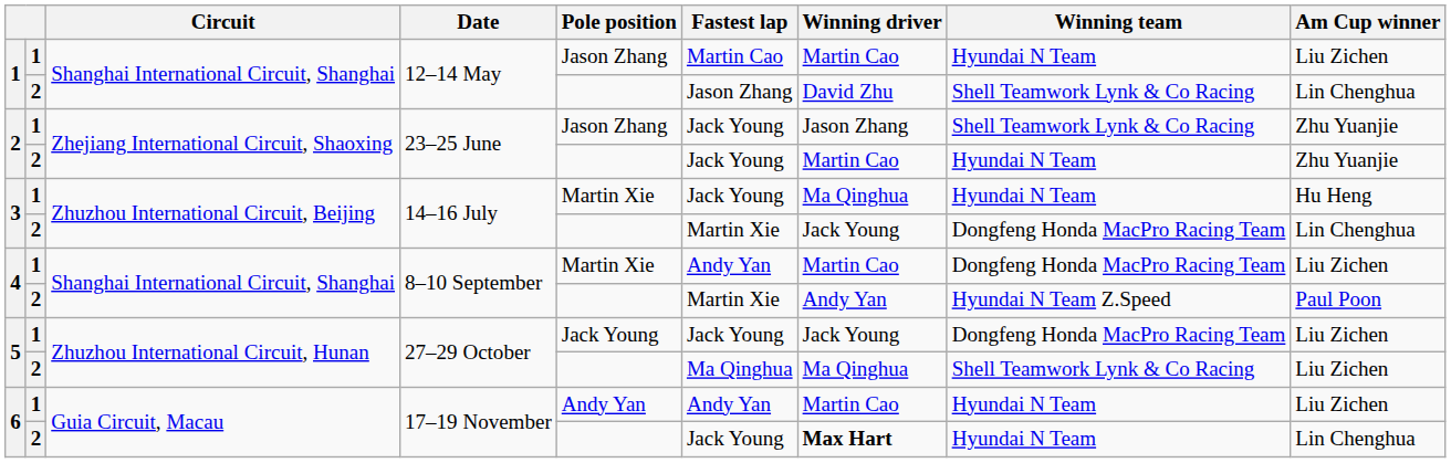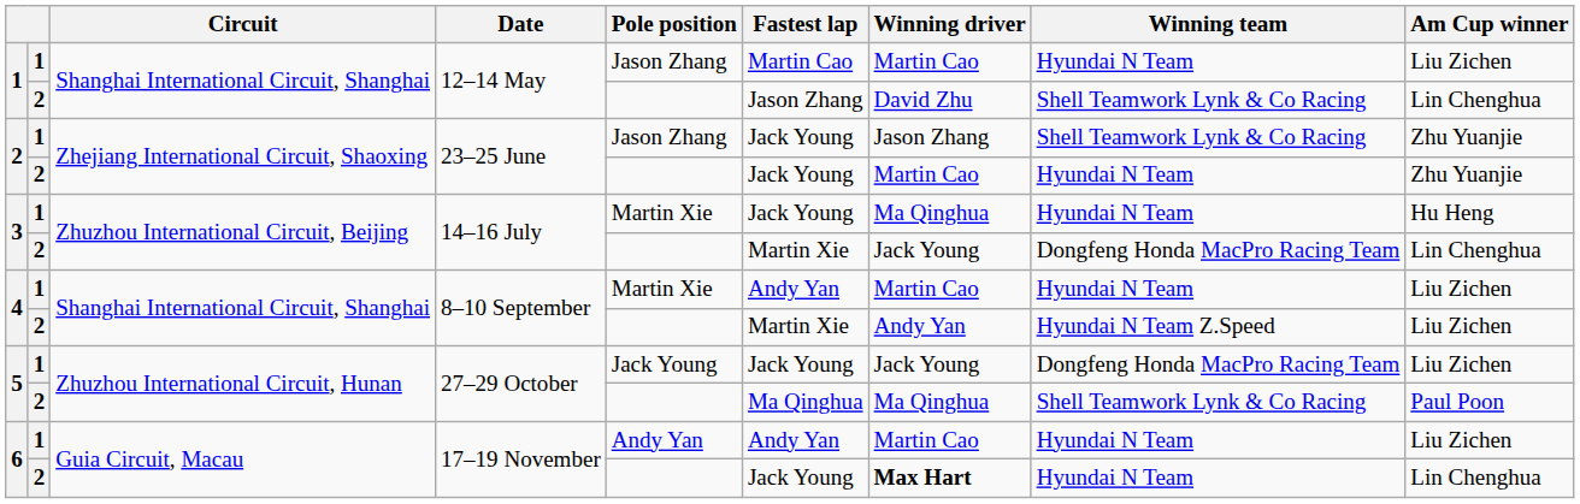4 / 1 | Winning team: Dongfeng Honda MacPro Racing Team -> Hyundai N Team
4 / 2 | Am Cup winner: Paul Poon -> Liu Zichen
5 / 2 | Am Cup winner: Liu Zichen -> Paul Poon
